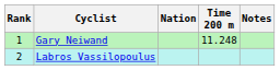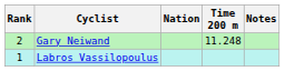Gary Neiwand | Rank: 1 -> 2
Labros Vassilopoulus | Rank: 2 -> 1
